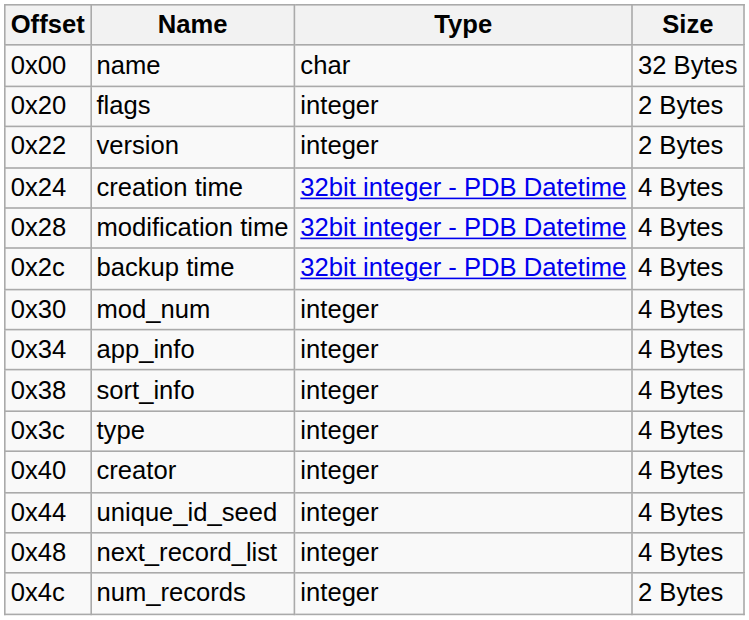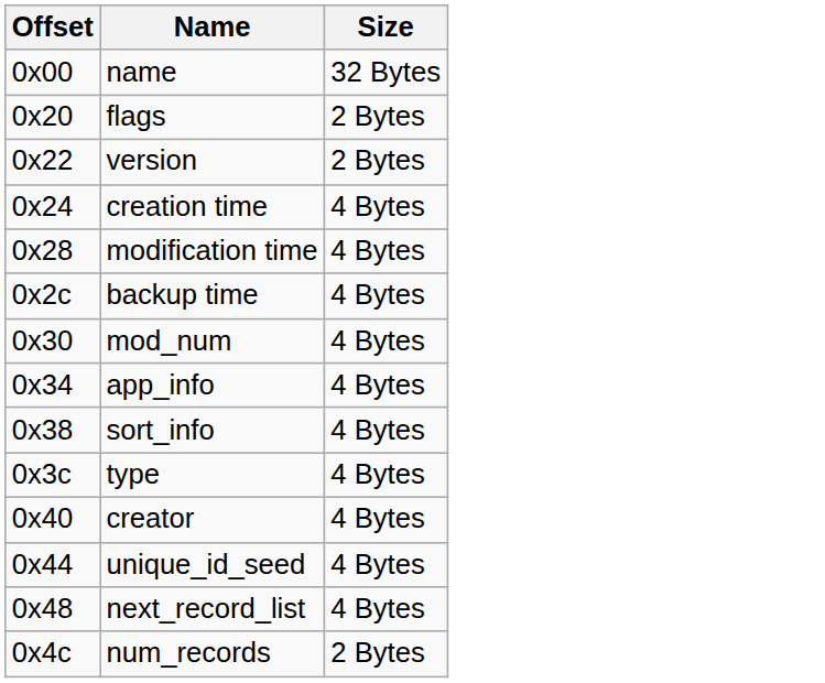- column: Type | char | integer | integer | 32bit integer - PDB Datetime | 32bit integer - PDB Datetime | 32bit integer - PDB Datetime | integer | integer | integer | integer | integer | integer | integer | integer
